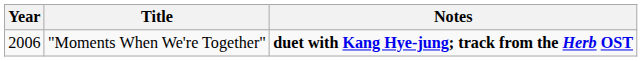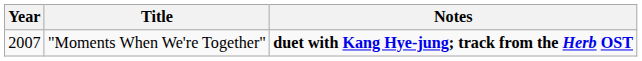"Moments When We're Together" | Year: 2006 -> 2007
